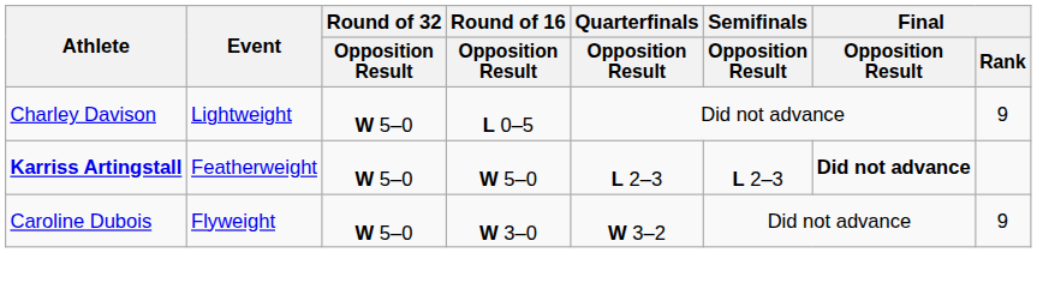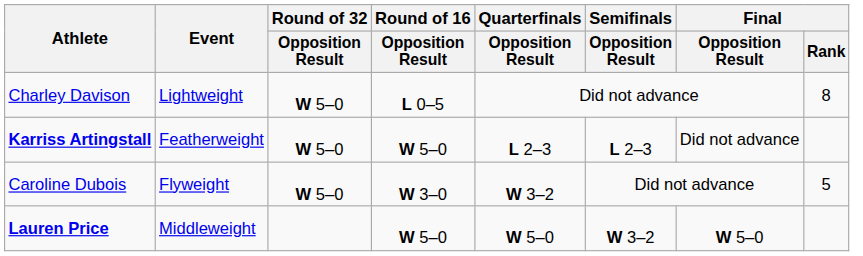Charley Davison | Final / Rank: 9 -> 8
Karriss Artingstall | Final / Opposition Result: bold -> normal
Caroline Dubois | Final / Rank: 9 -> 5
+ row: Lauren Price | Middleweight | W 5–0 | W 5–0 | W 3–2 | W 5–0
